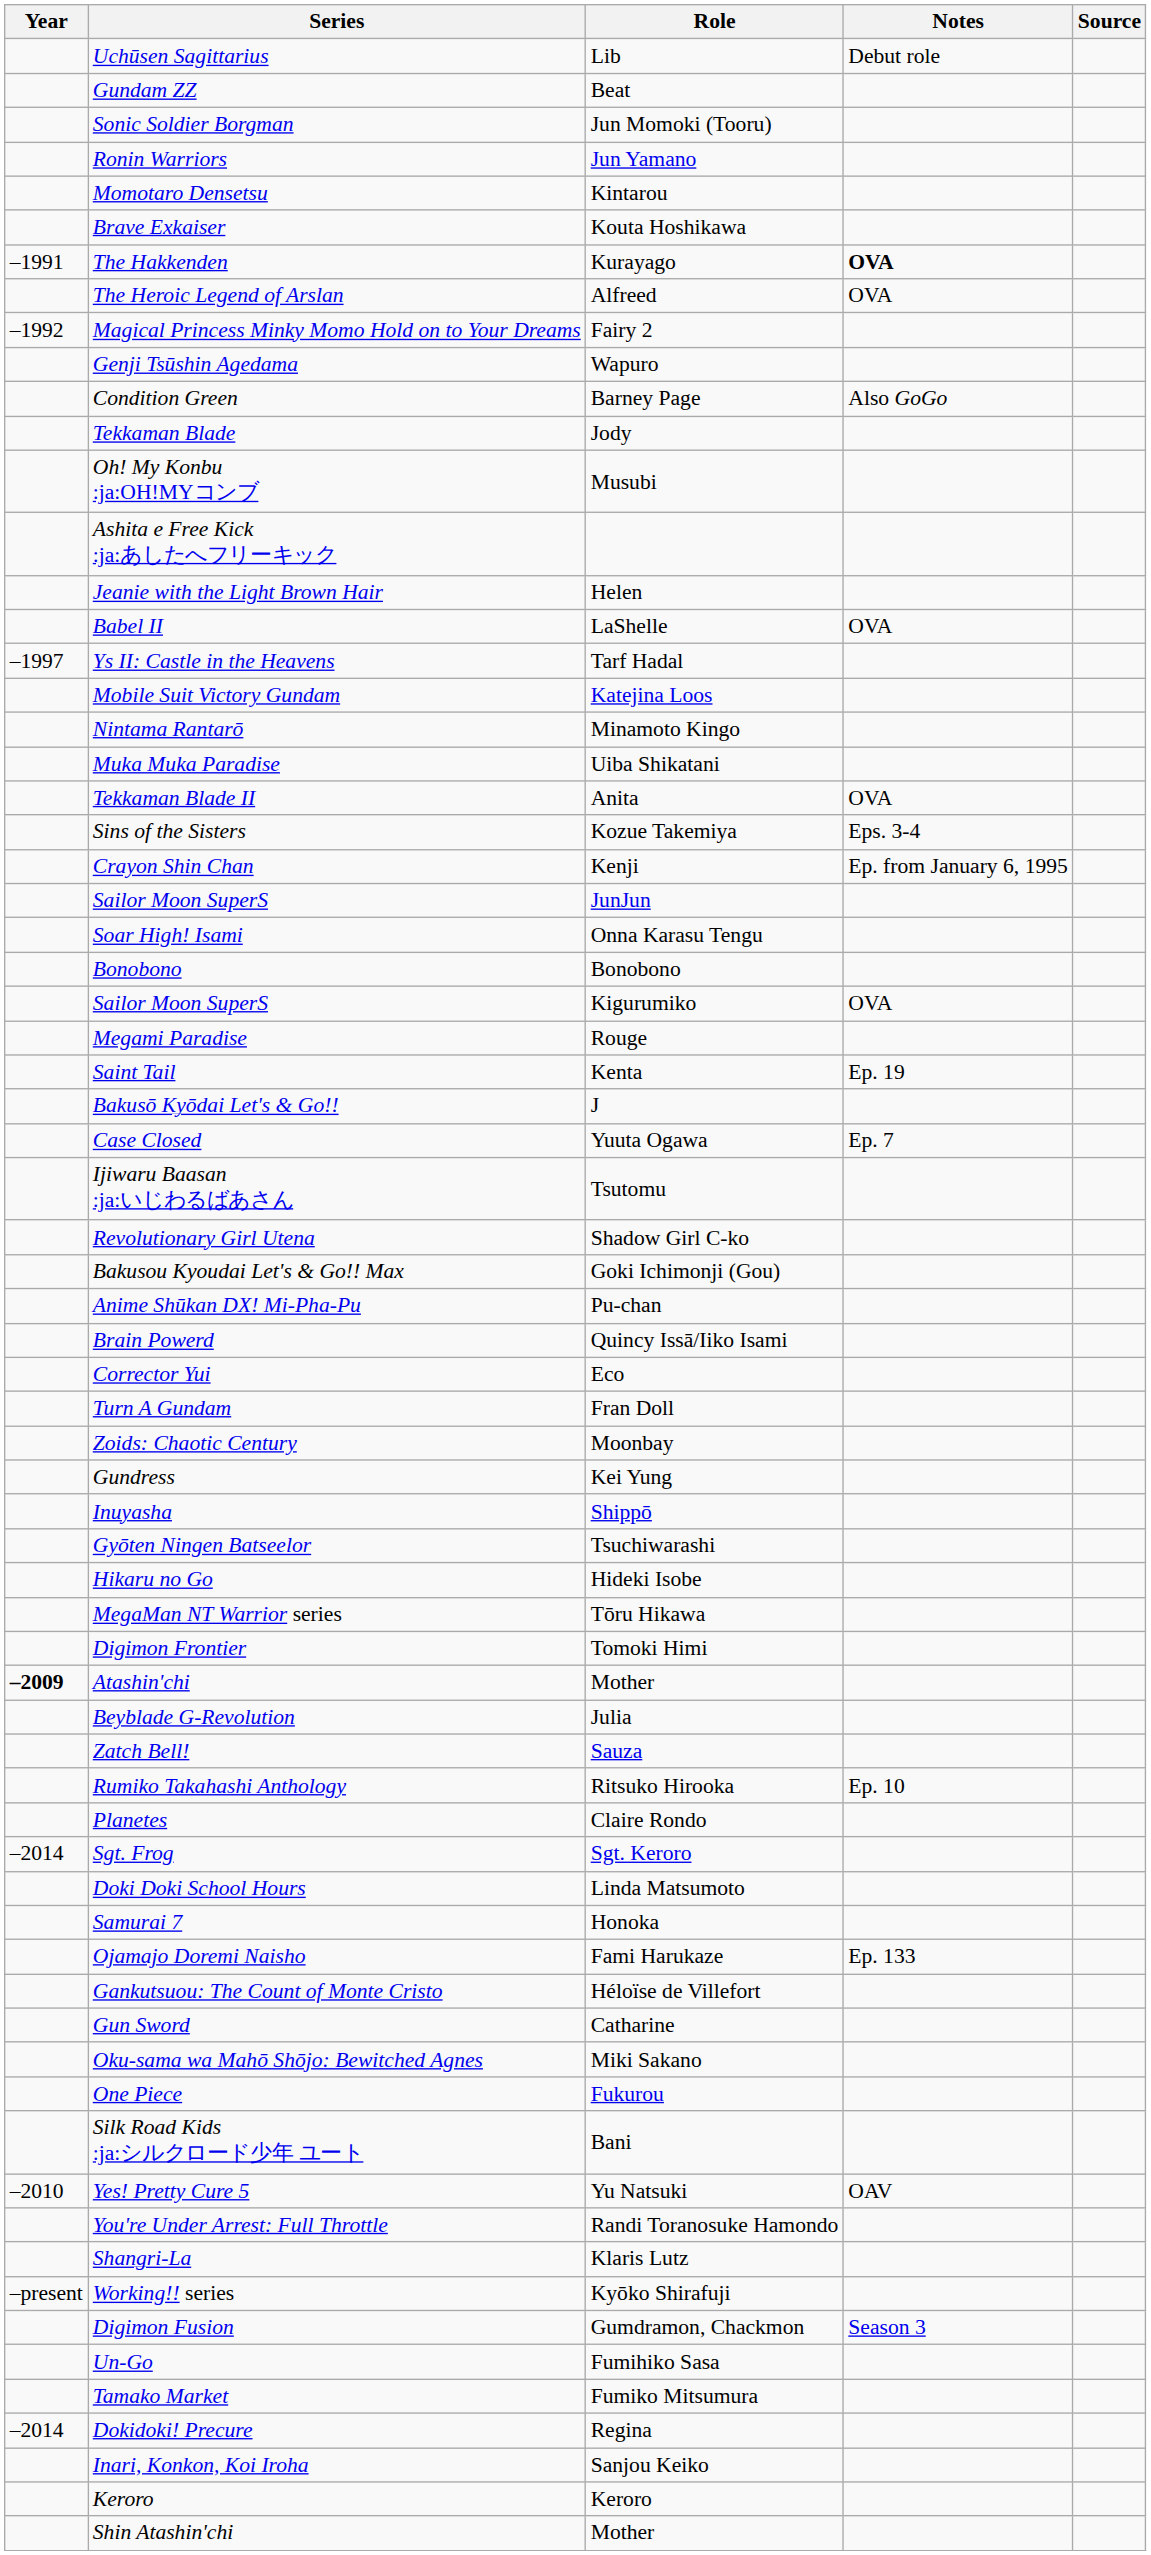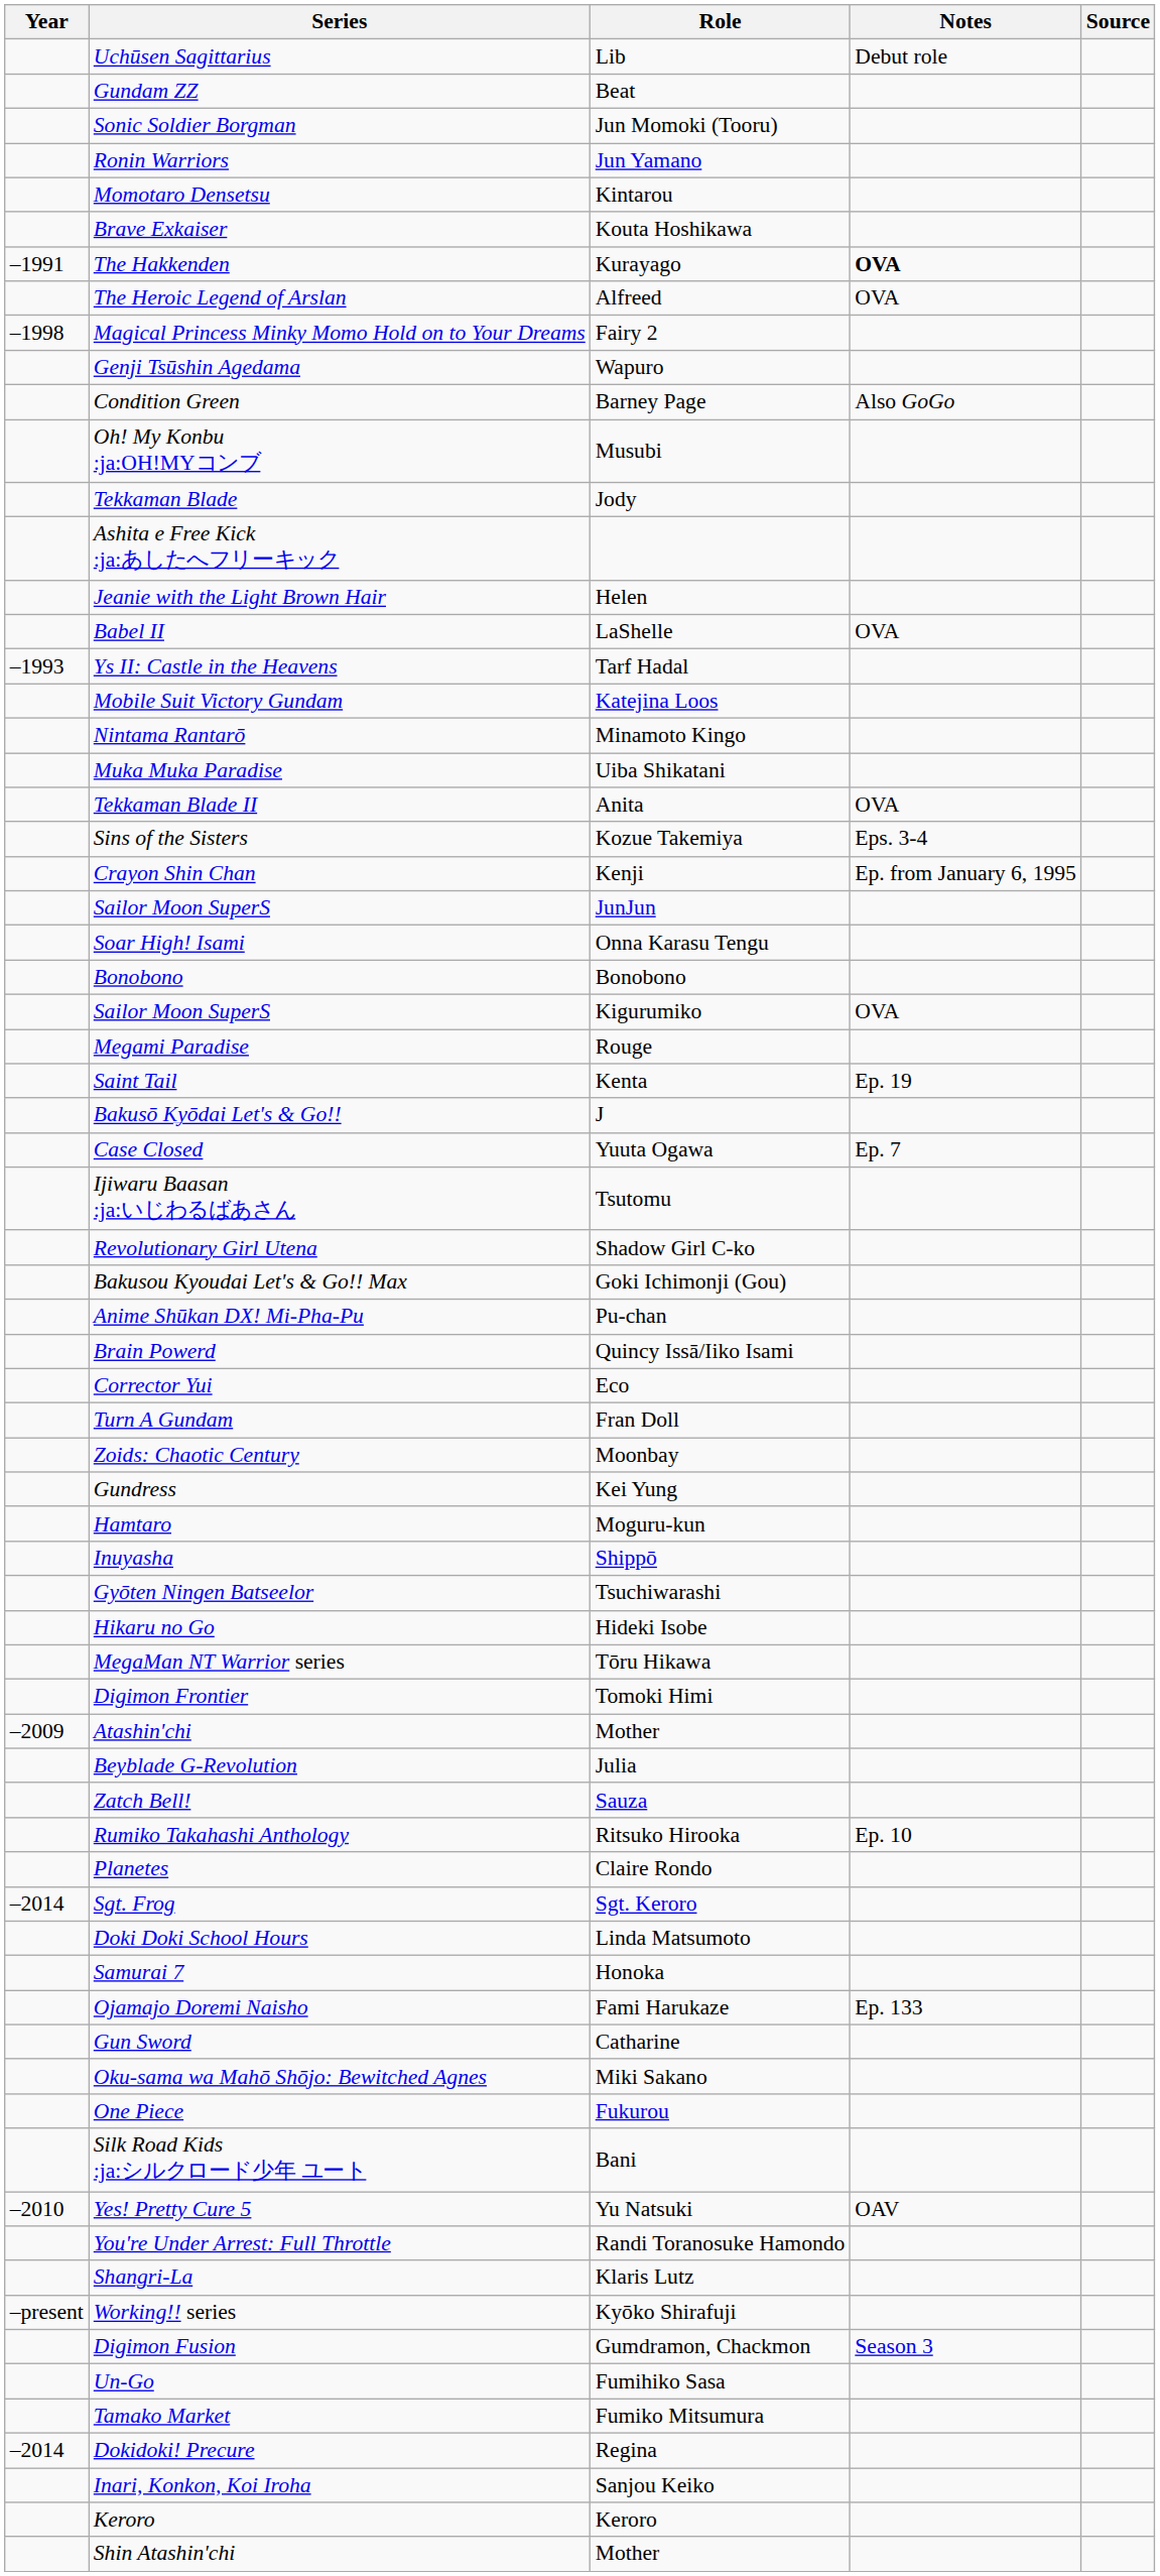Magical Princess Minky Momo Hold on to Your Dreams | Year: –1992 -> –1998
rows swapped: Oh! My Konbu :ja:OH!MYコンブ <-> Tekkaman Blade
Ys II: Castle in the Heavens | Year: –1997 -> –1993
+ row: Hamtaro | Moguru-kun
Atashin'chi | Year: bold -> normal
- row: Gankutsuou: The Count of Monte Cristo | Héloïse de Villefort
